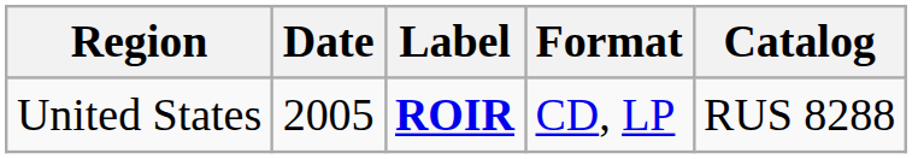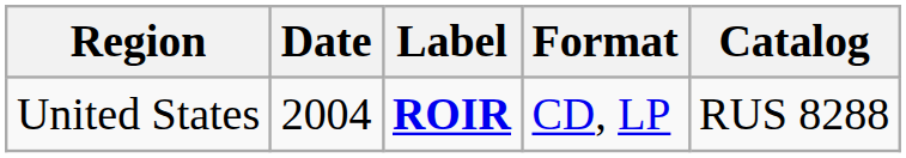United States | Date: 2005 -> 2004
